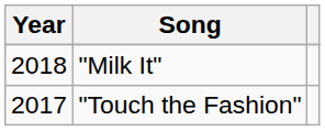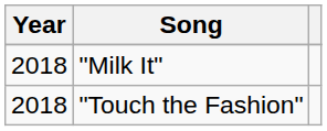"Touch the Fashion" | Year: 2017 -> 2018
